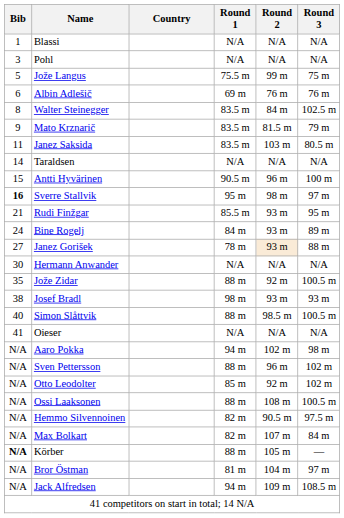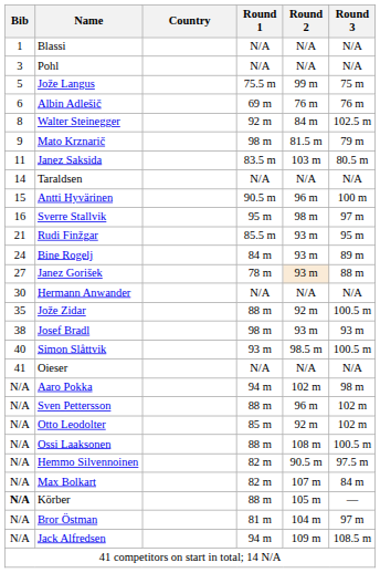Walter Steinegger | Round 1: 83.5 m -> 92 m
Mato Krznarič | Round 1: 83.5 m -> 98 m
Sverre Stallvik | Bib: bold -> normal
Simon Slåttvik | Round 1: 88 m -> 93 m
